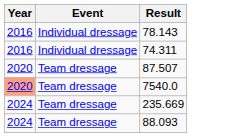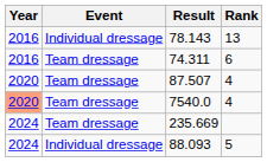+ column: Rank | 13 | 6 | 4 | 4 | 5
74.311 | Event: Individual dressage -> Team dressage
88.093 | Event: Team dressage -> Individual dressage
